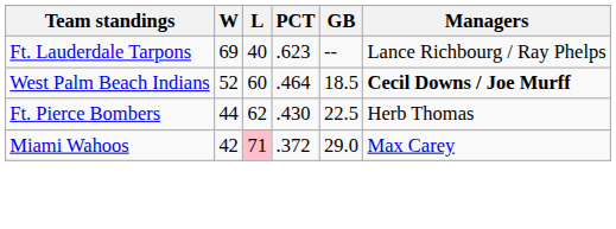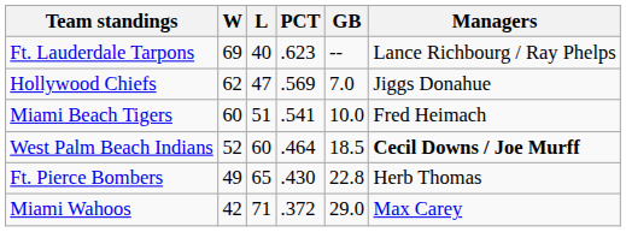+ row: Hollywood Chiefs | 62 | 47 | .569 | 7.0 | Jiggs Donahue
+ row: Miami Beach Tigers | 60 | 51 | .541 | 10.0 | Fred Heimach
Ft. Pierce Bombers | W: 44 -> 49
Ft. Pierce Bombers | L: 62 -> 65
Ft. Pierce Bombers | GB: 22.5 -> 22.8
Miami Wahoos | L: pink background -> no background
